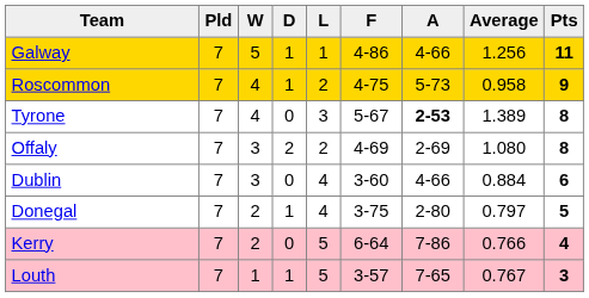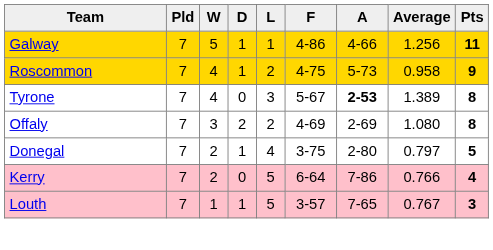- row: Dublin | 7 | 3 | 0 | 4 | 3-60 | 4-66 | 0.884 | 6
